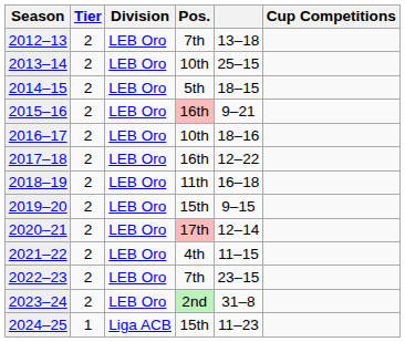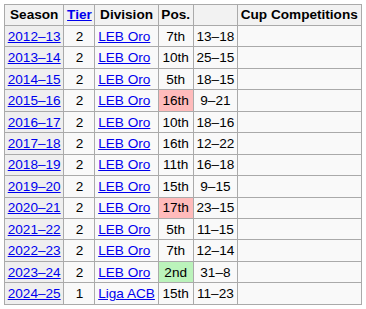2020–21 | column 5: 12–14 -> 23–15
2021–22 | Pos.: 4th -> 5th
2022–23 | column 5: 23–15 -> 12–14
